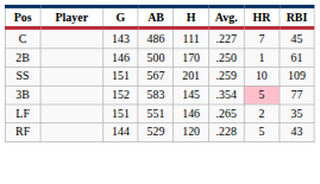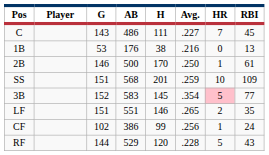+ row: 1B | 53 | 176 | 38 | .216 | 0 | 13
SS | AB: 567 -> 568
+ row: CF | 102 | 386 | 99 | .256 | 1 | 24
